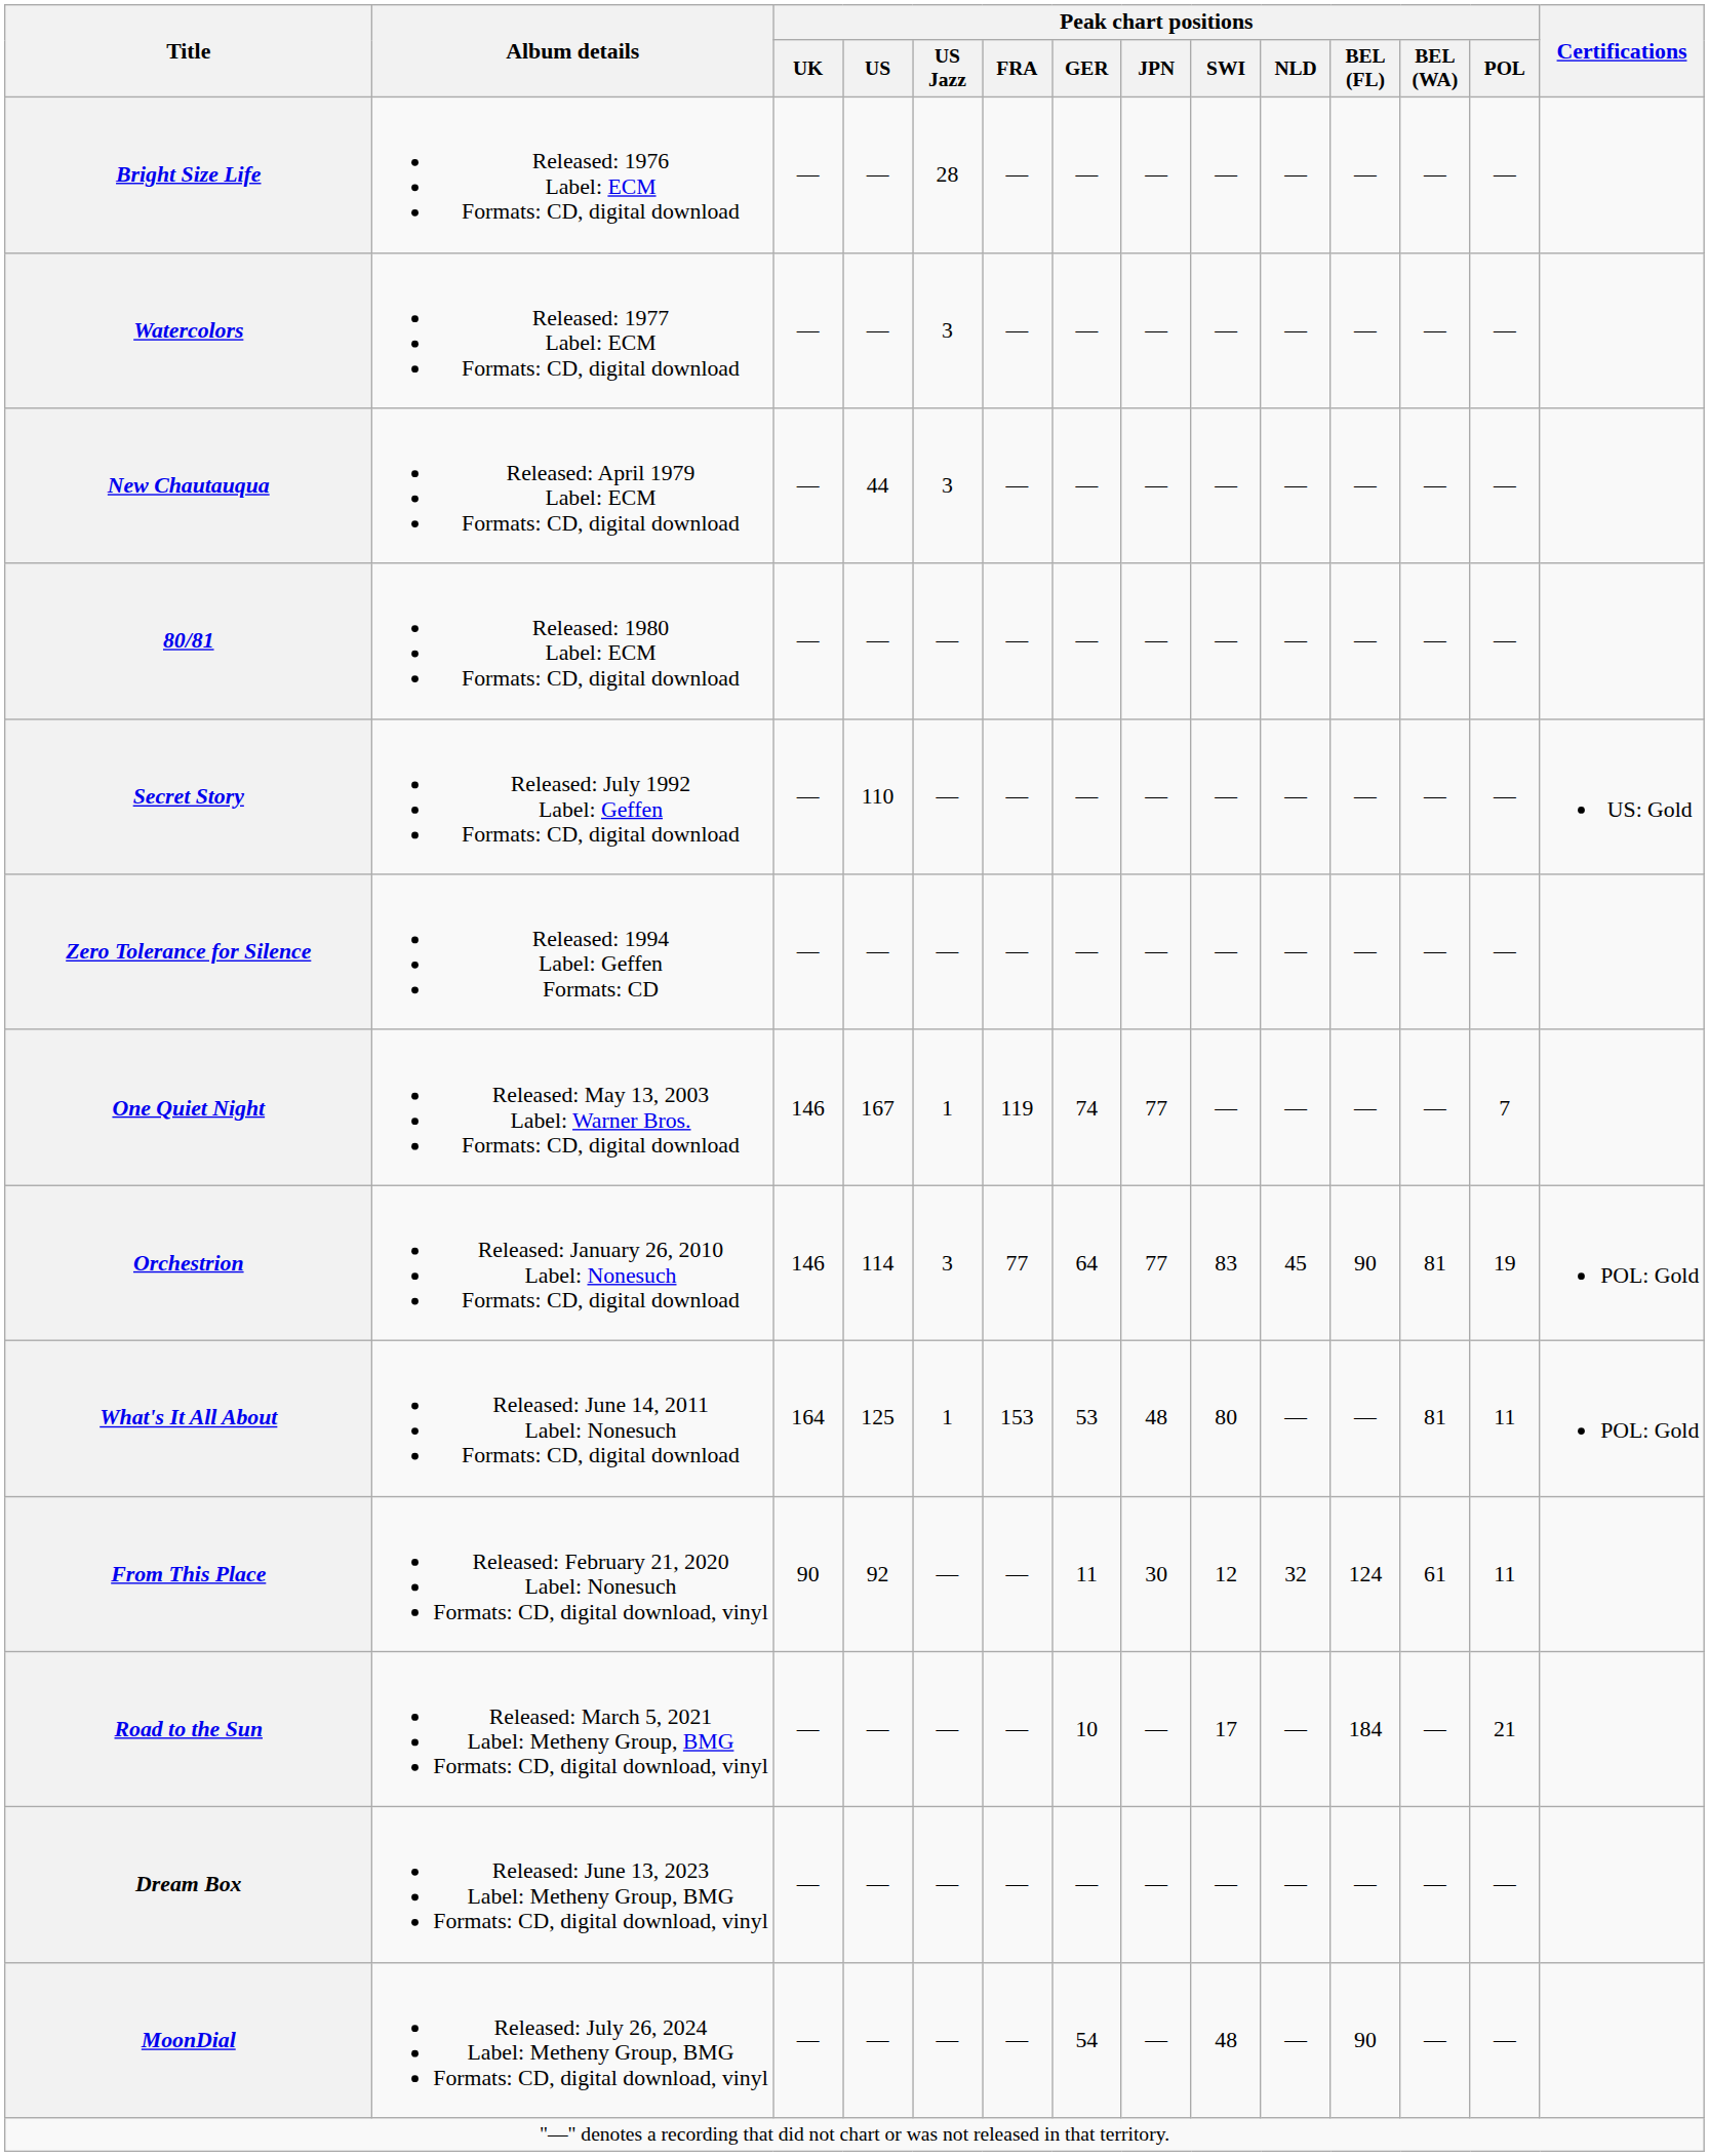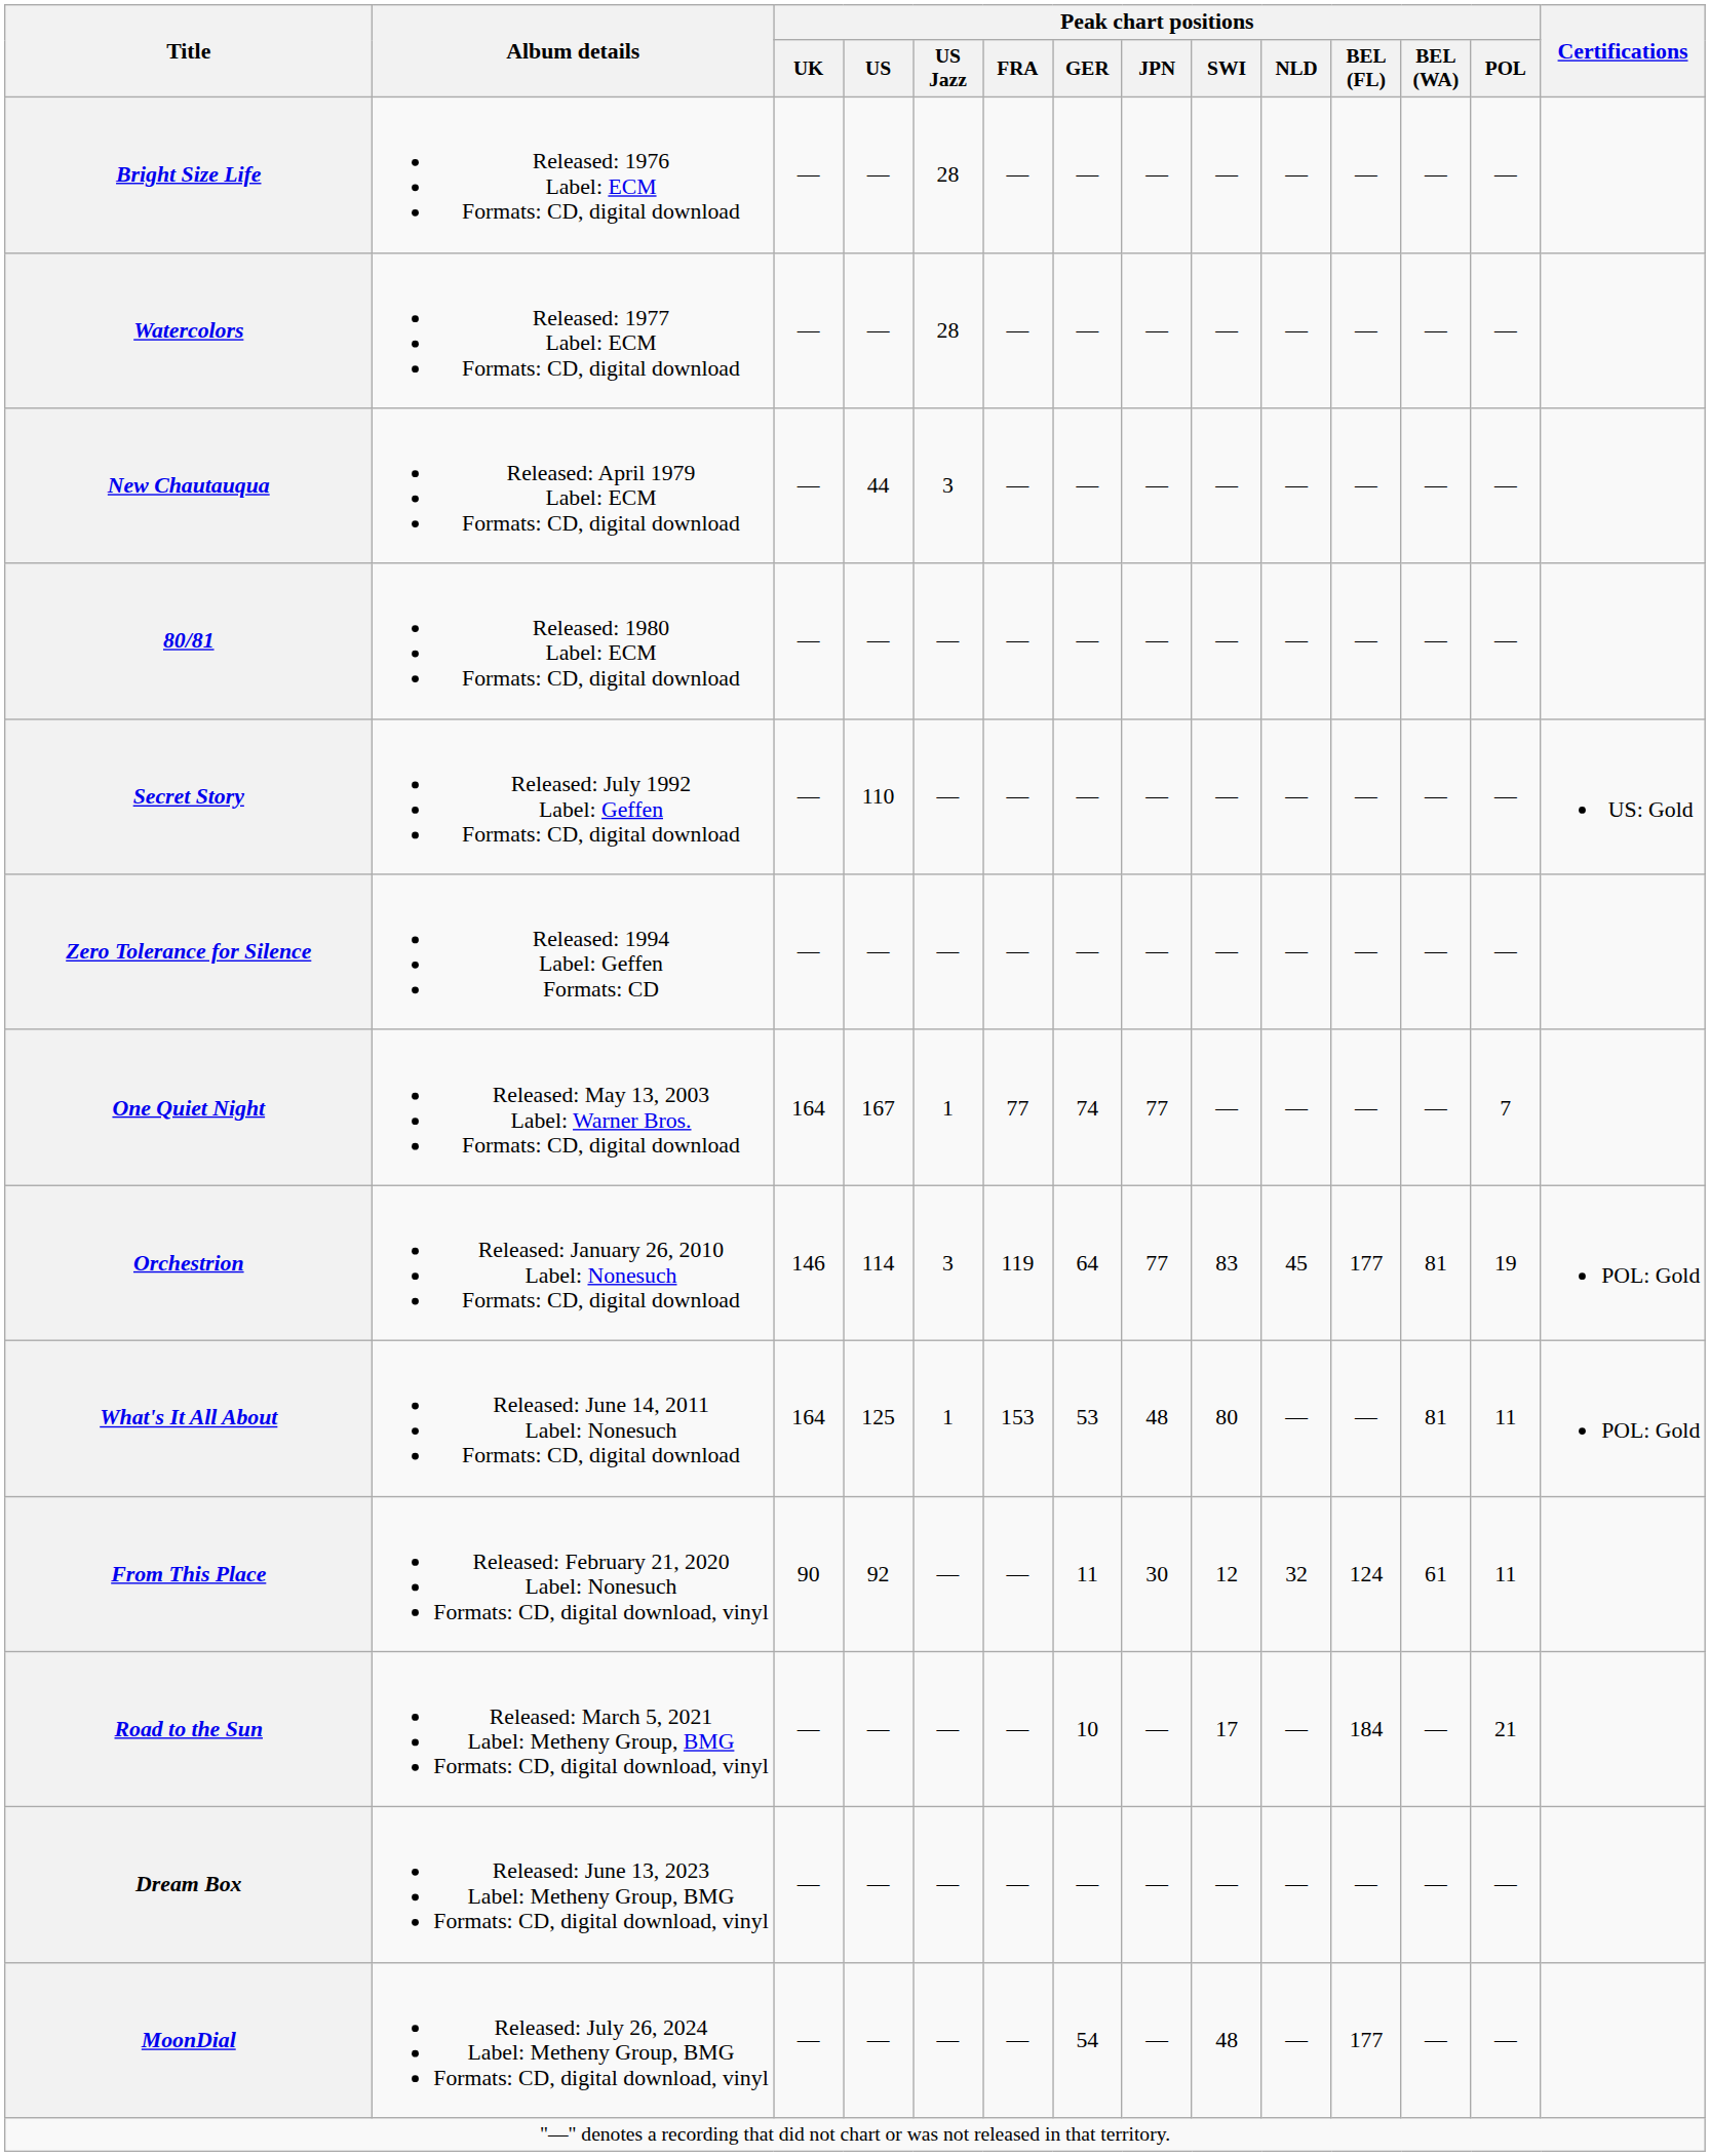Watercolors | Peak chart positions / US Jazz: 3 -> 28
One Quiet Night | Peak chart positions / UK: 146 -> 164
One Quiet Night | Peak chart positions / FRA: 119 -> 77
Orchestrion | Peak chart positions / FRA: 77 -> 119
Orchestrion | Peak chart positions / BEL (FL): 90 -> 177
MoonDial | Peak chart positions / BEL (FL): 90 -> 177
